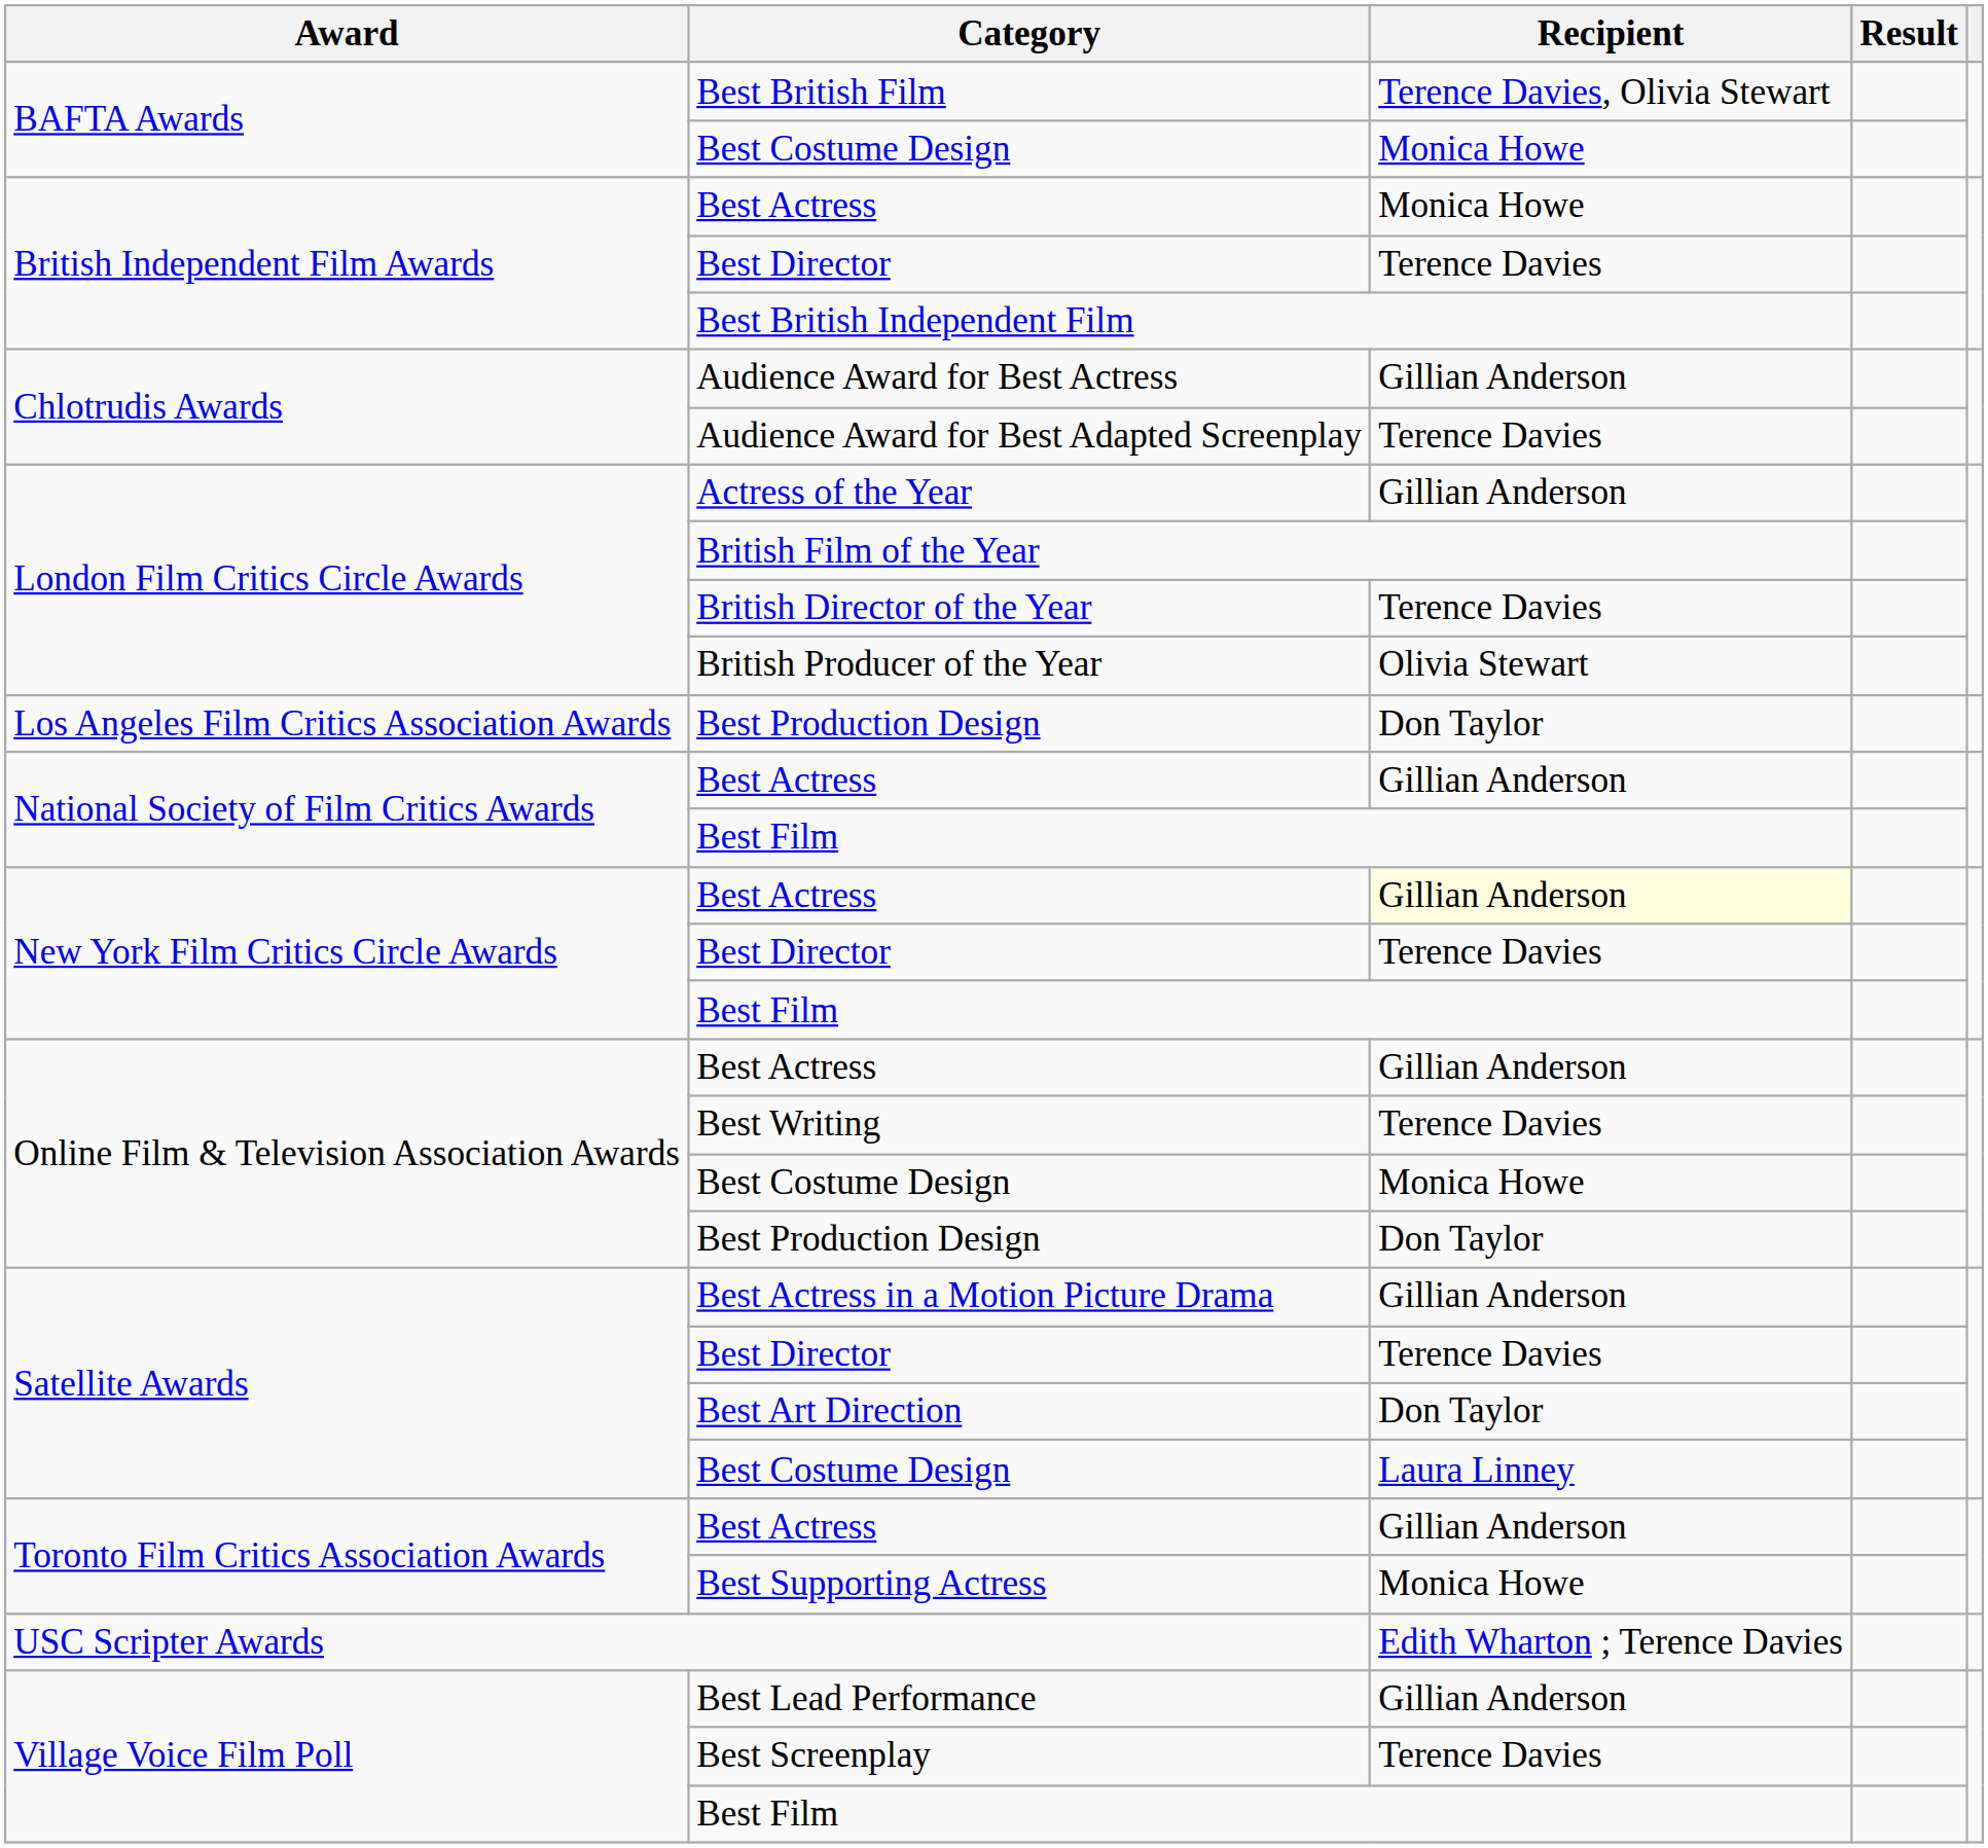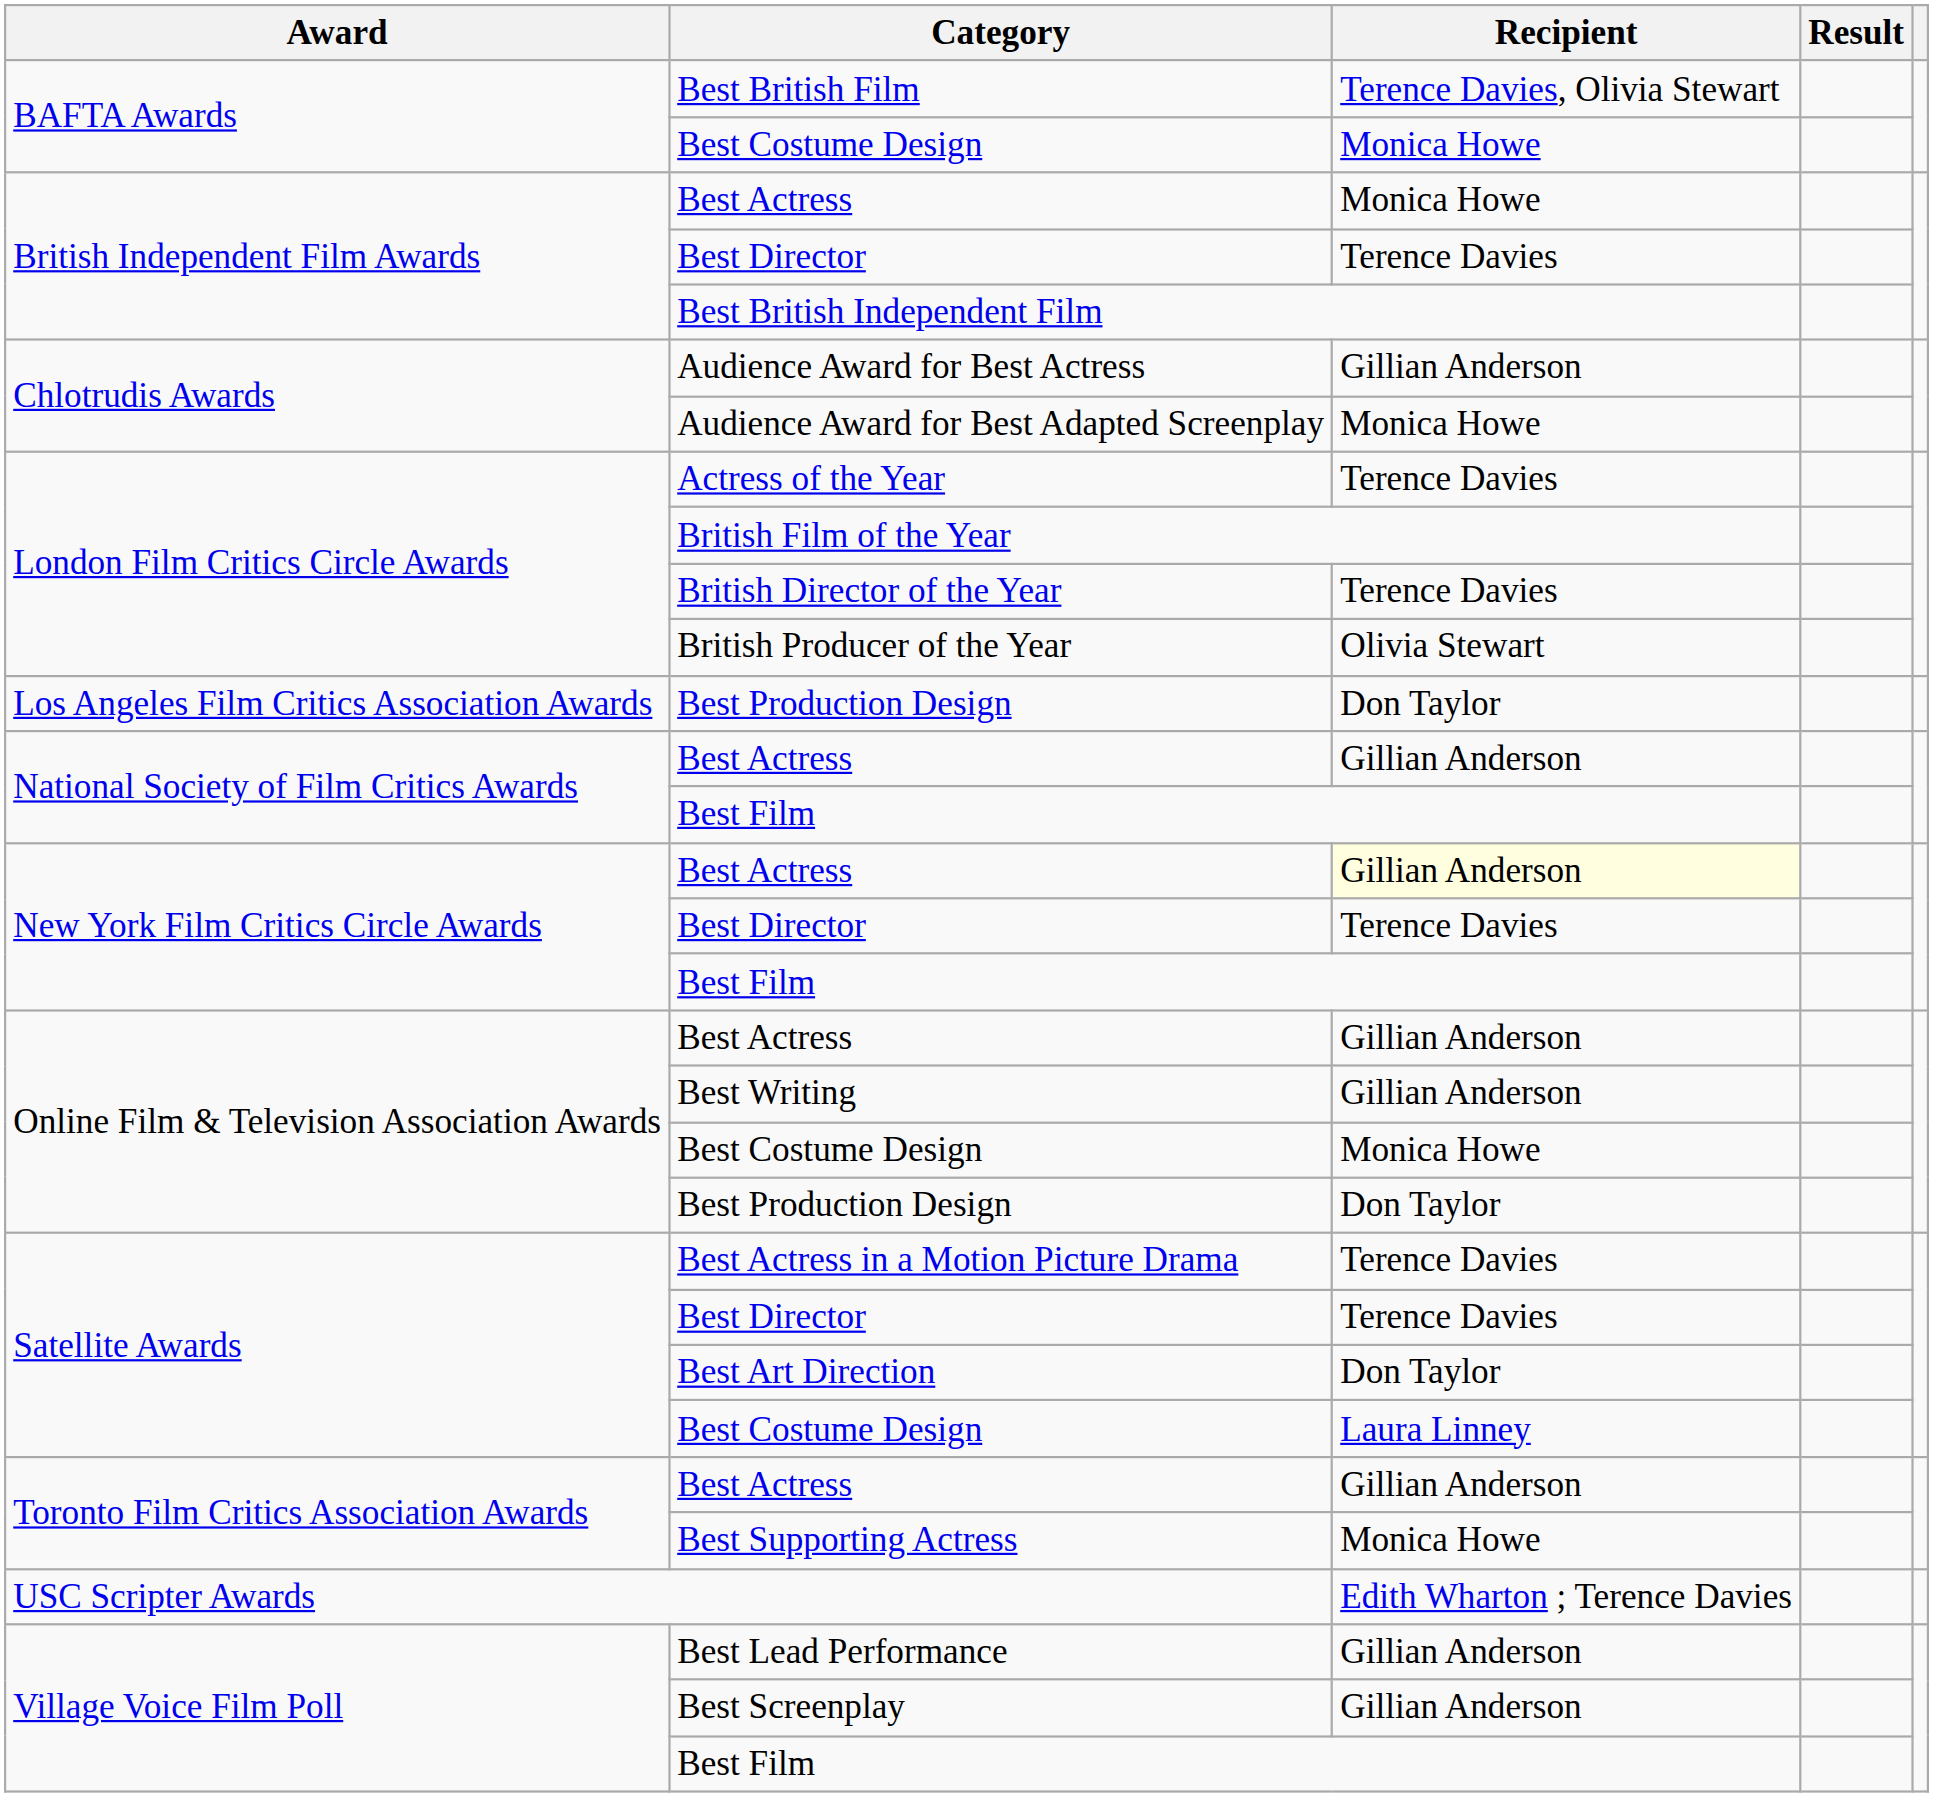Audience Award for Best Adapted Screenplay | Recipient: Terence Davies -> Monica Howe
Actress of the Year | Recipient: Gillian Anderson -> Terence Davies
Best Writing | Recipient: Terence Davies -> Gillian Anderson
Best Actress in a Motion Picture Drama | Recipient: Gillian Anderson -> Terence Davies
Best Screenplay | Recipient: Terence Davies -> Gillian Anderson
